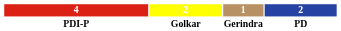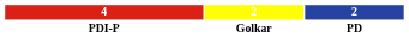- column: 1 | Gerindra
